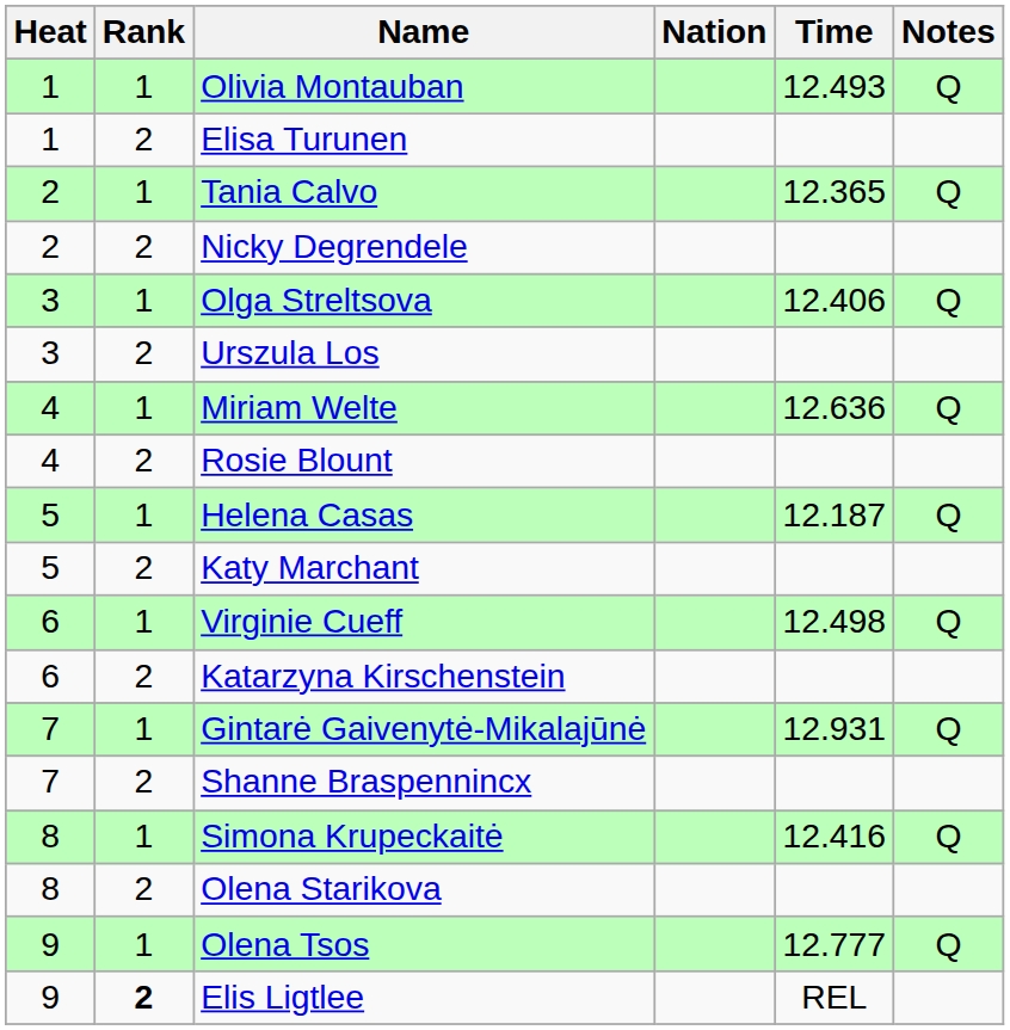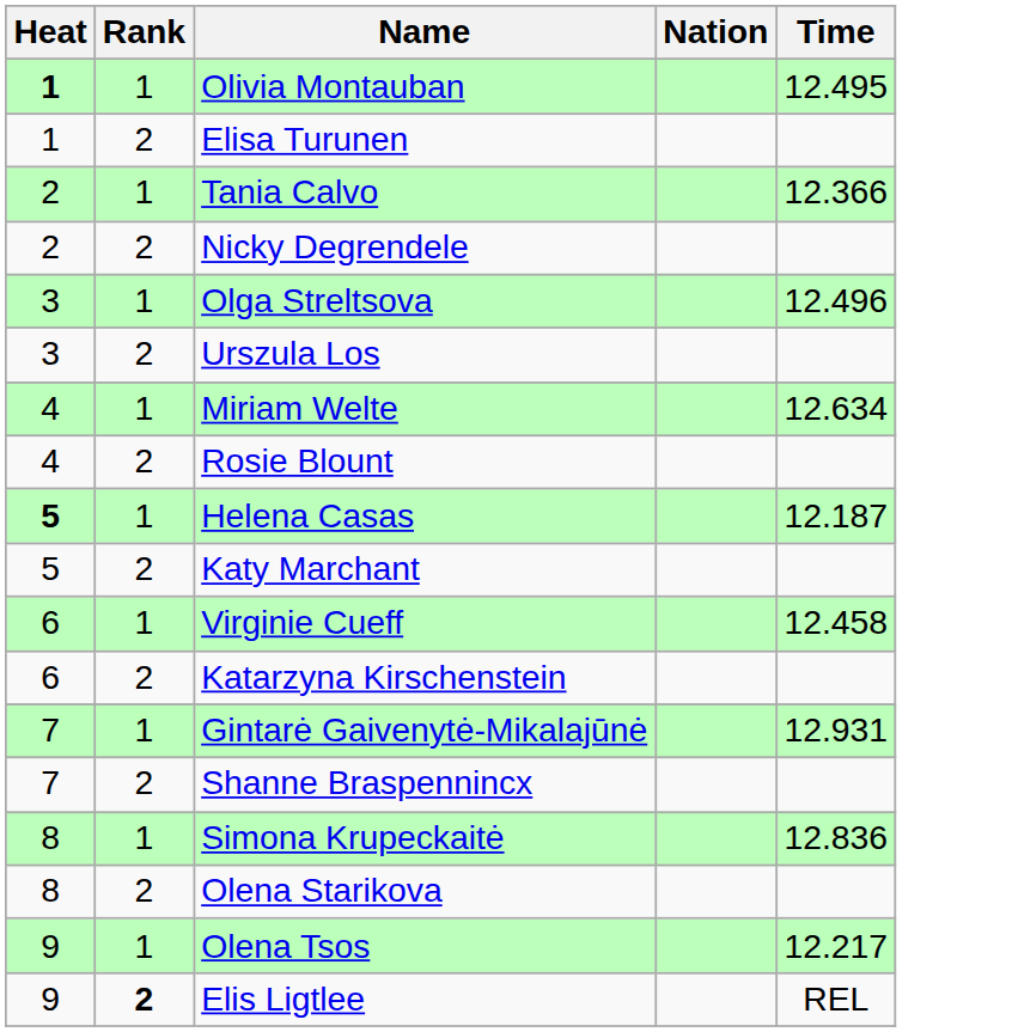- column: Notes | Q | Q | Q | Q | Q | Q | Q | Q | Q
Olivia Montauban | Heat: normal -> bold
Olivia Montauban | Time: 12.493 -> 12.495
Tania Calvo | Time: 12.365 -> 12.366
Olga Streltsova | Time: 12.406 -> 12.496
Miriam Welte | Time: 12.636 -> 12.634
Helena Casas | Heat: normal -> bold
Virginie Cueff | Time: 12.498 -> 12.458
Simona Krupeckaitė | Time: 12.416 -> 12.836
Olena Tsos | Time: 12.777 -> 12.217
